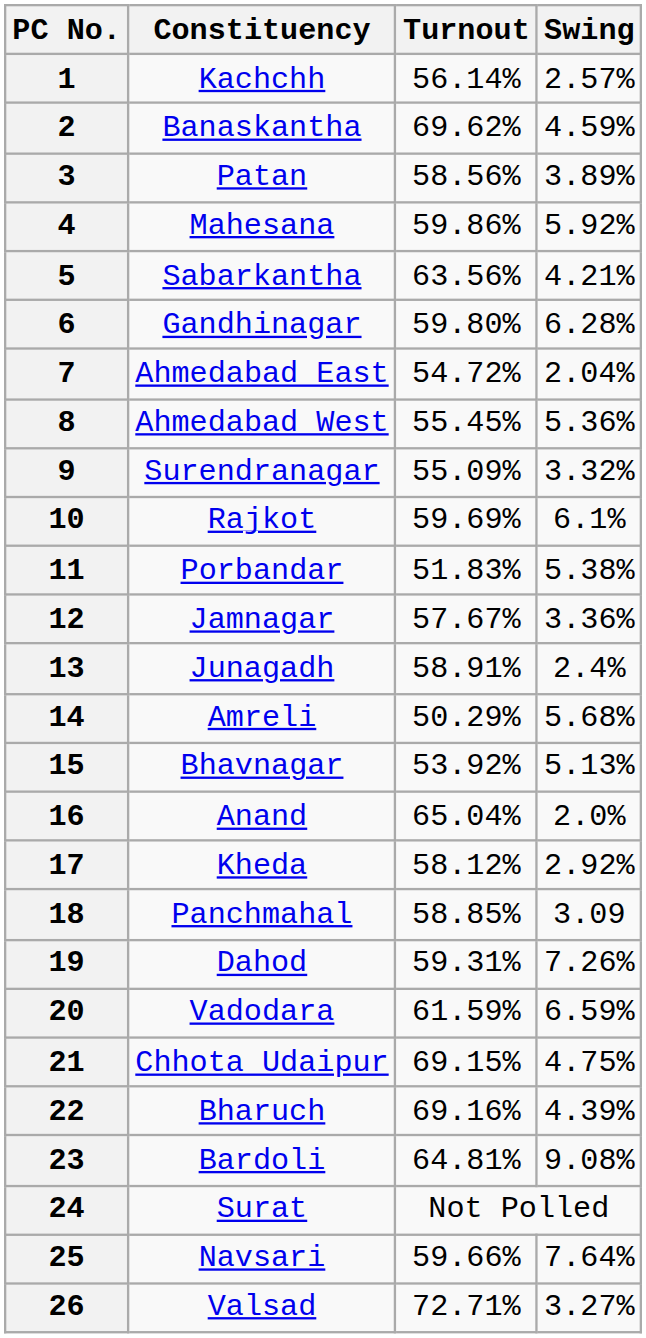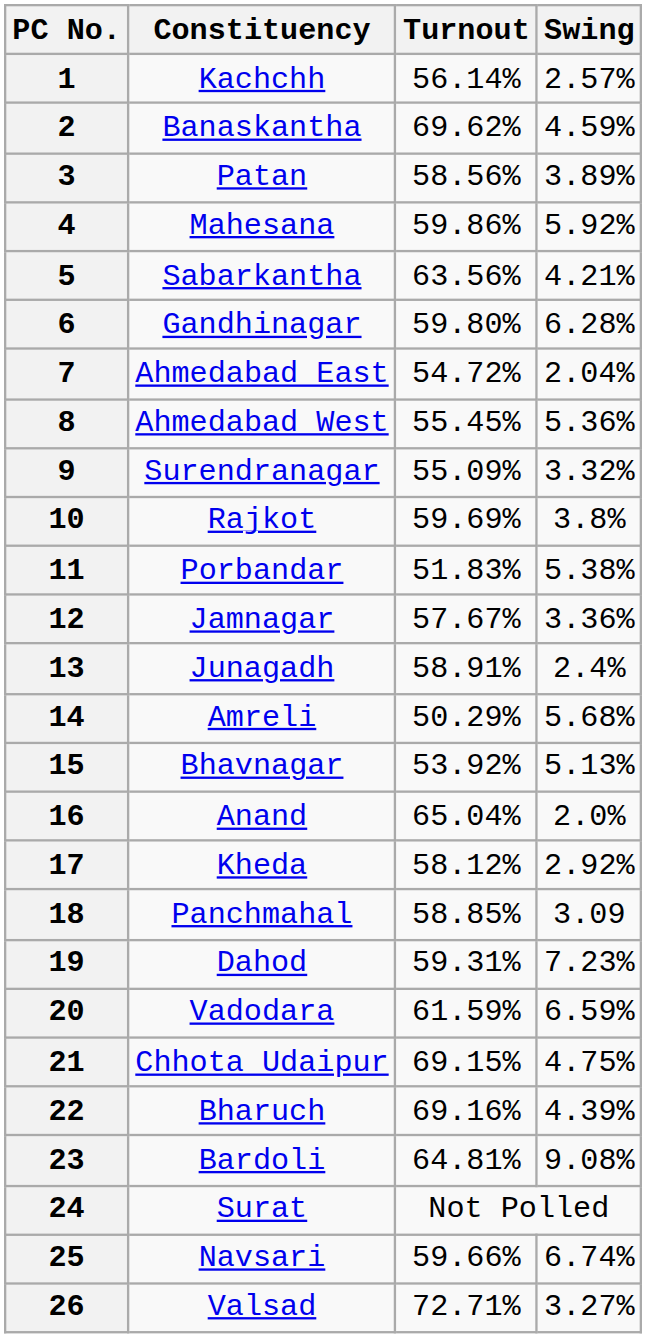10 | Swing: 6.1% -> 3.8%
19 | Swing: 7.26% -> 7.23%
25 | Swing: 7.64% -> 6.74%
